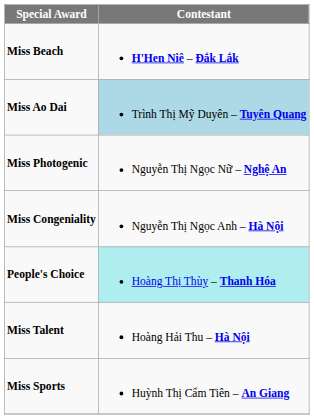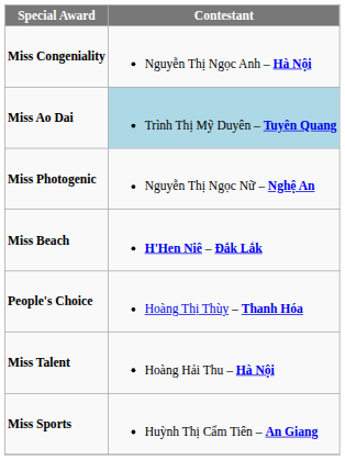rows swapped: Miss Beach <-> Miss Congeniality
People's Choice | Contestant: paleturquoise background -> no background
